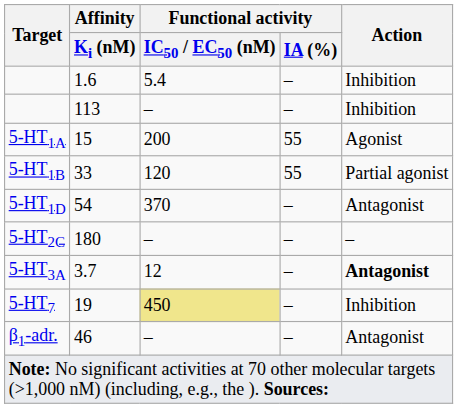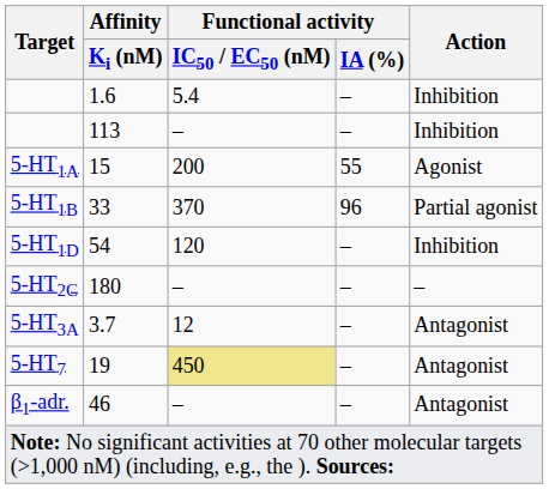5-HT1B | Functional activity / IC50 / EC50 (nM): 120 -> 370
5-HT1B | Functional activity / IA (%): 55 -> 96
5-HT1D | Functional activity / IC50 / EC50 (nM): 370 -> 120
5-HT1D | Action: Antagonist -> Inhibition
5-HT3A | Action: bold -> normal
5-HT7 | Action: Inhibition -> Antagonist
